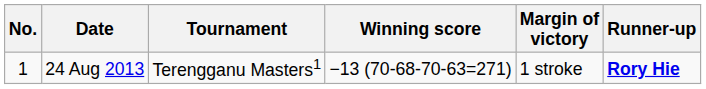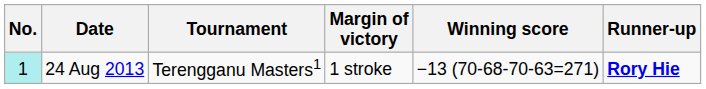columns swapped: Winning score <-> Margin of victory
24 Aug 2013 | No.: no background -> paleturquoise background
